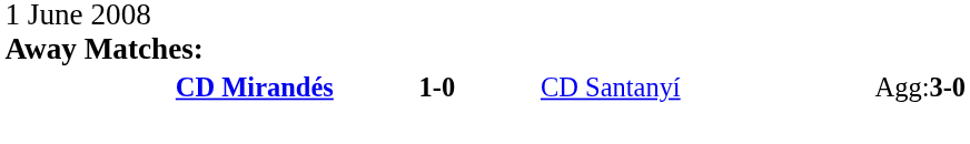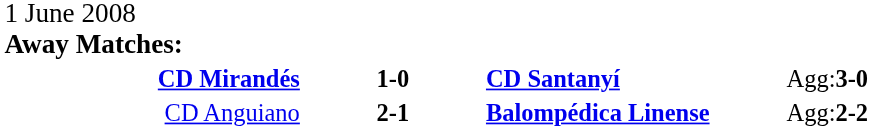CD Mirandés | column 3: normal -> bold
+ row: CD Anguiano | 2-1 | Balompédica Linense | Agg:2-2
